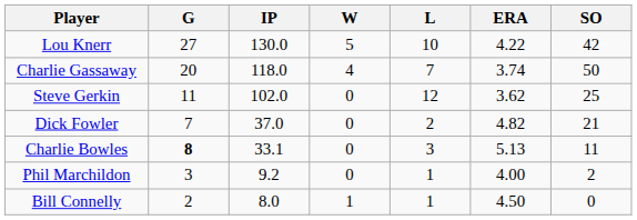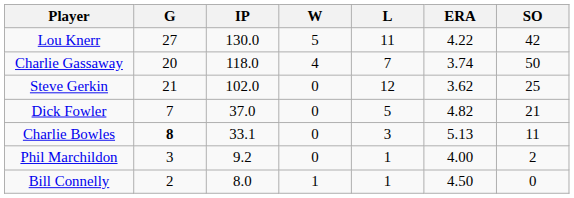Lou Knerr | L: 10 -> 11
Steve Gerkin | G: 11 -> 21
Dick Fowler | L: 2 -> 5
